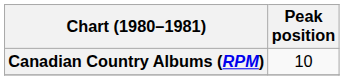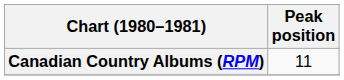Canadian Country Albums (RPM) | Peak position: 10 -> 11
